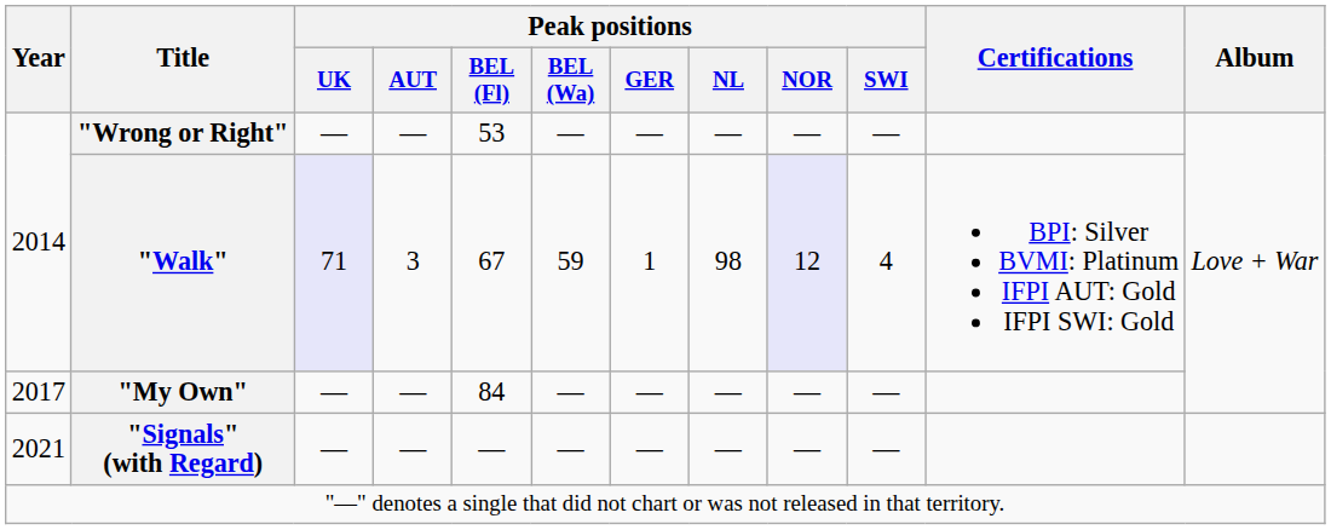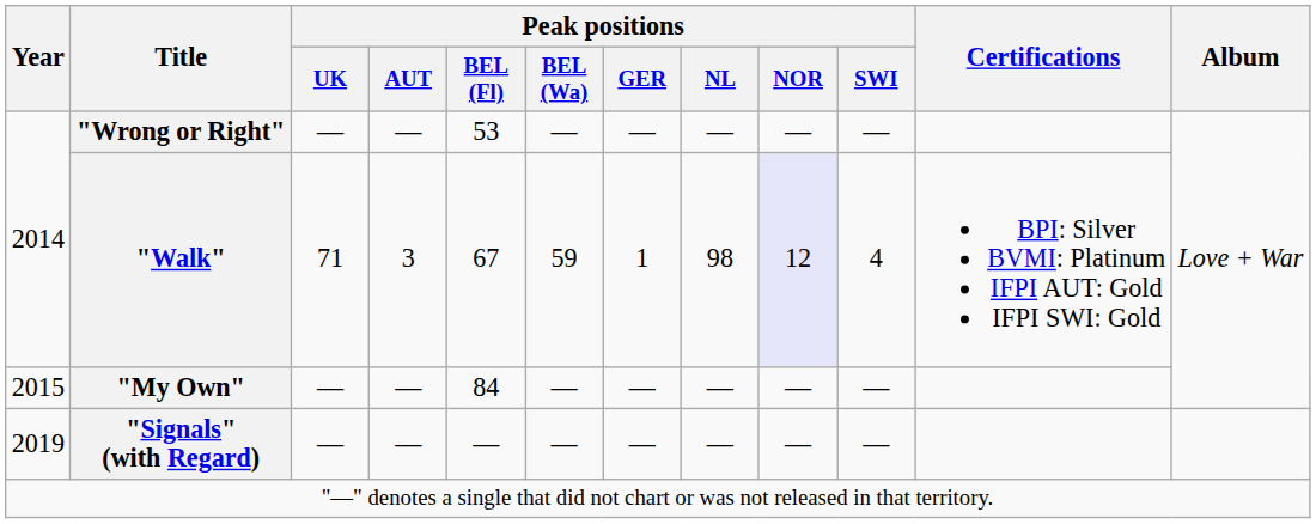"Walk" | Peak positions / UK: lavender background -> no background
"My Own" | Year: 2017 -> 2015
"Signals" (with Regard) | Year: 2021 -> 2019
